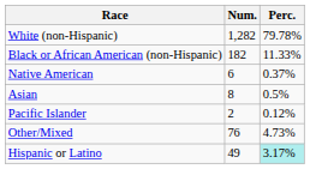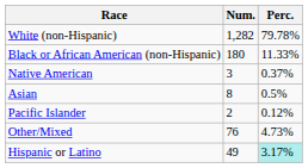Black or African American (non-Hispanic) | Num.: 182 -> 180
Native American | Num.: 6 -> 3
